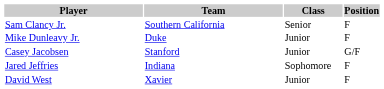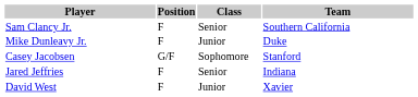columns swapped: Position <-> Team
Casey Jacobsen | Class: Junior -> Sophomore
Jared Jeffries | Class: Sophomore -> Senior
